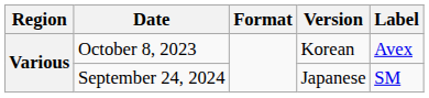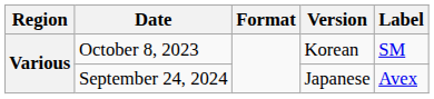October 8, 2023 | Label: Avex -> SM
September 24, 2024 | Label: SM -> Avex
